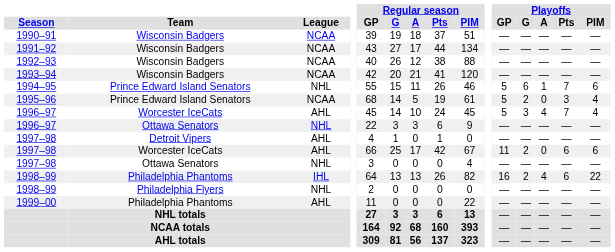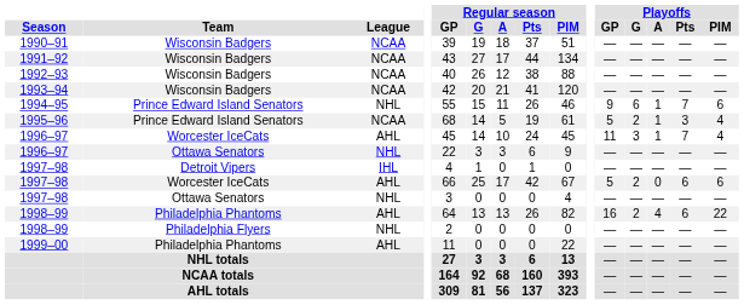1994–95 | Playoffs / GP: 5 -> 9
1995–96 | Playoffs / A: 0 -> 1
1996–97 / Worcester IceCats | Playoffs / GP: 5 -> 11
1996–97 / Worcester IceCats | Playoffs / A: 4 -> 1
1997–98 / Detroit Vipers | League: AHL -> IHL
1997–98 / Worcester IceCats | Playoffs / GP: 11 -> 5
1998–99 / Philadelphia Phantoms | League: IHL -> AHL
